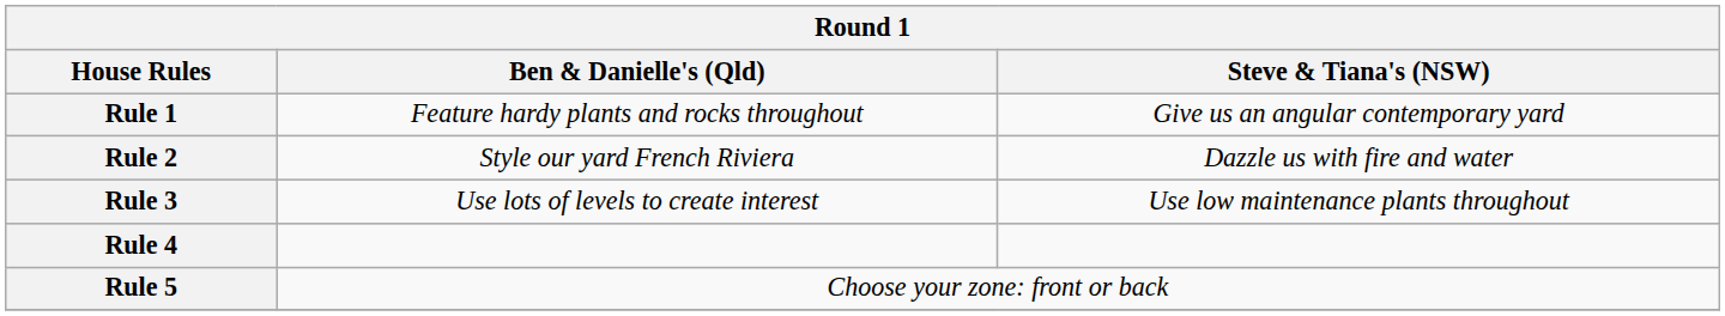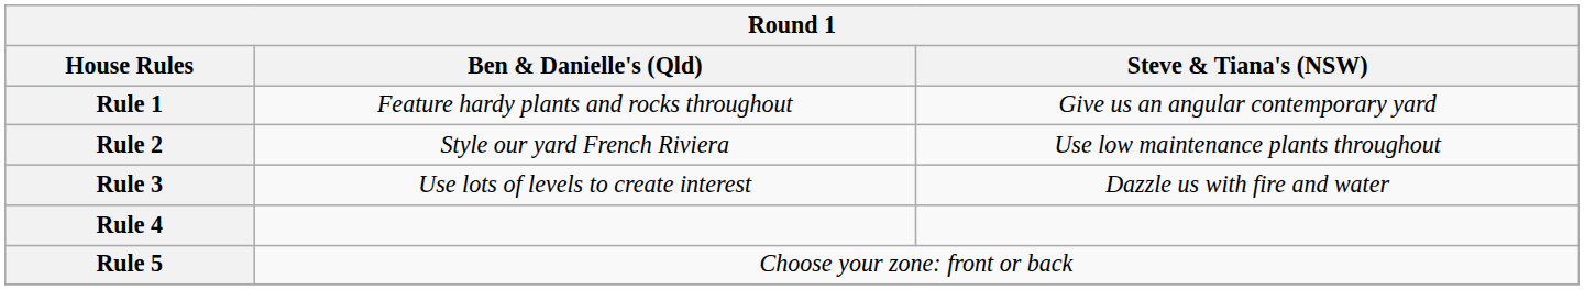Rule 2 | Steve & Tiana's (NSW): Dazzle us with fire and water -> Use low maintenance plants throughout
Rule 3 | Steve & Tiana's (NSW): Use low maintenance plants throughout -> Dazzle us with fire and water
